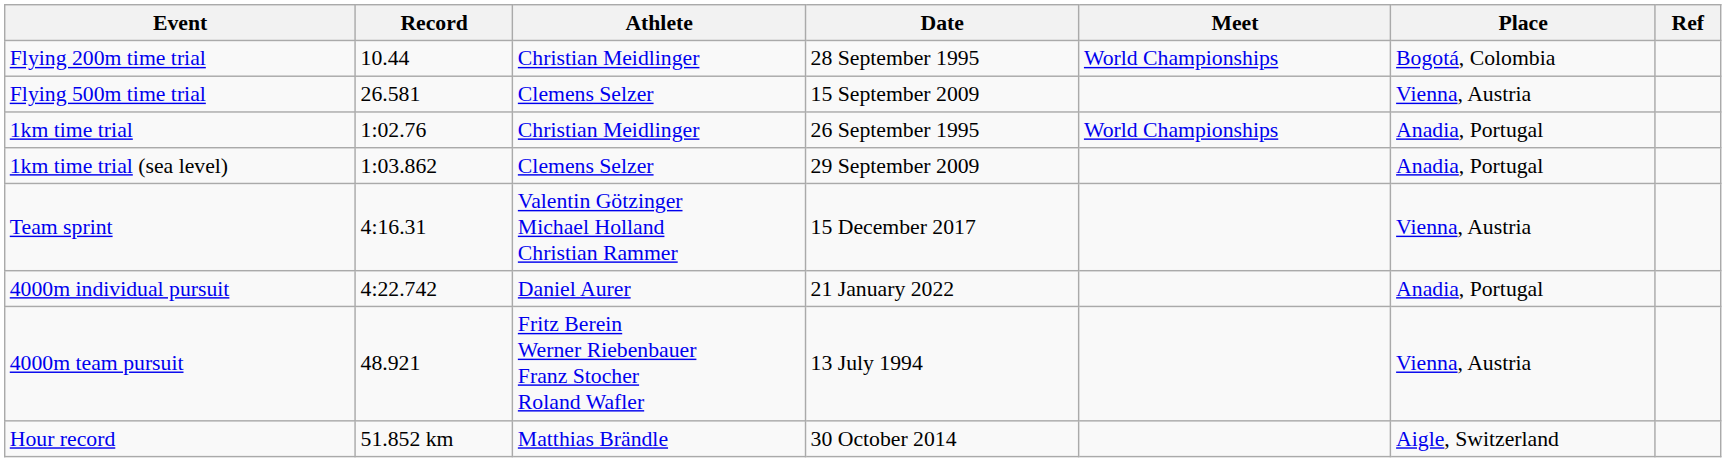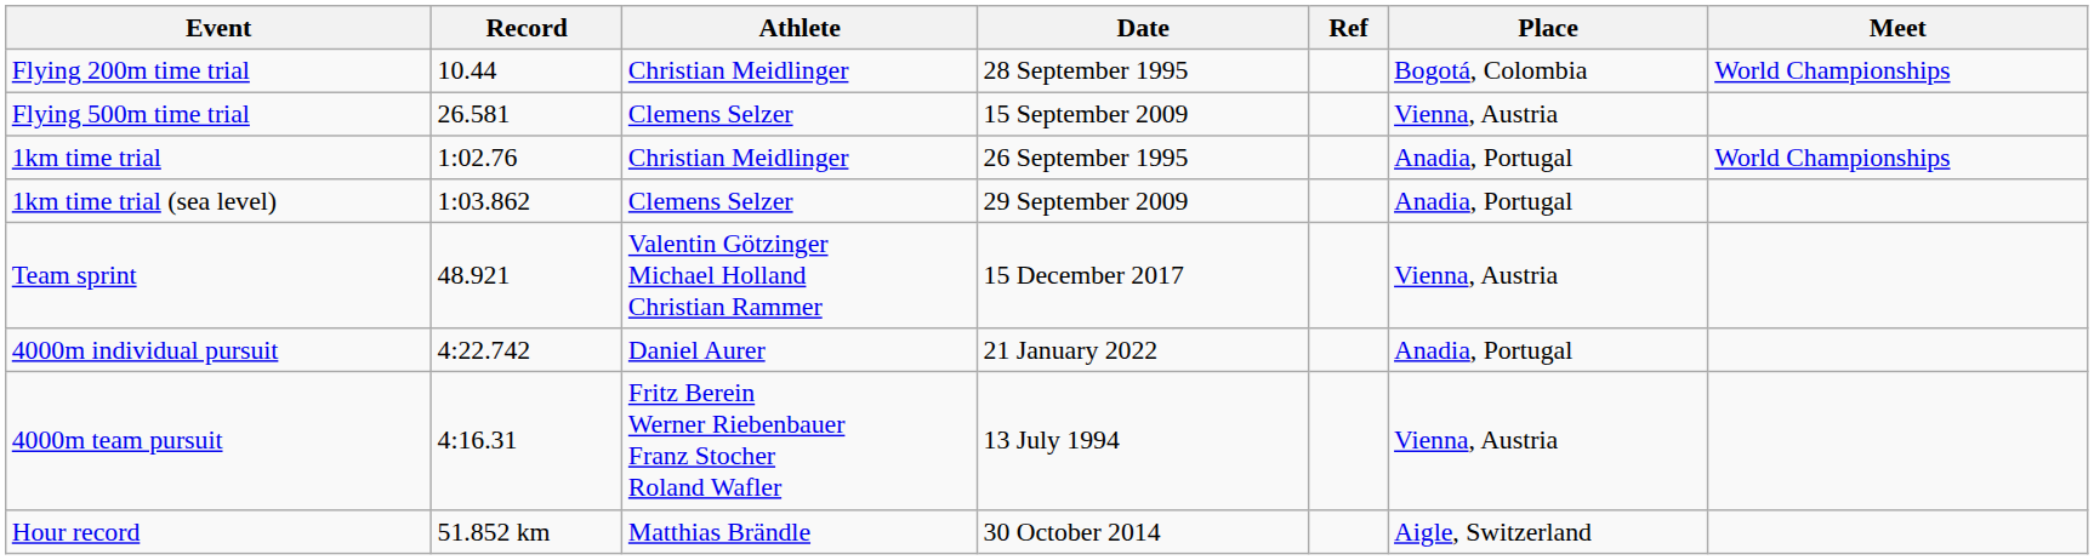columns swapped: Meet <-> Ref
Team sprint | Record: 4:16.31 -> 48.921
4000m team pursuit | Record: 48.921 -> 4:16.31
